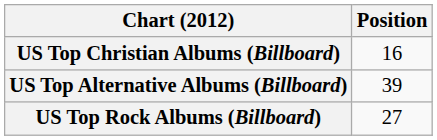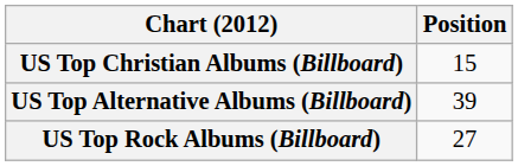US Top Christian Albums (Billboard) | Position: 16 -> 15
